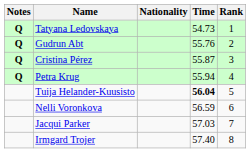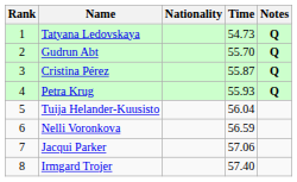columns swapped: Rank <-> Notes
Gudrun Abt | Time: 55.76 -> 55.70
Petra Krug | Time: 55.94 -> 55.93
Tuija Helander-Kuusisto | Time: bold -> normal
Jacqui Parker | Time: 57.03 -> 57.06
